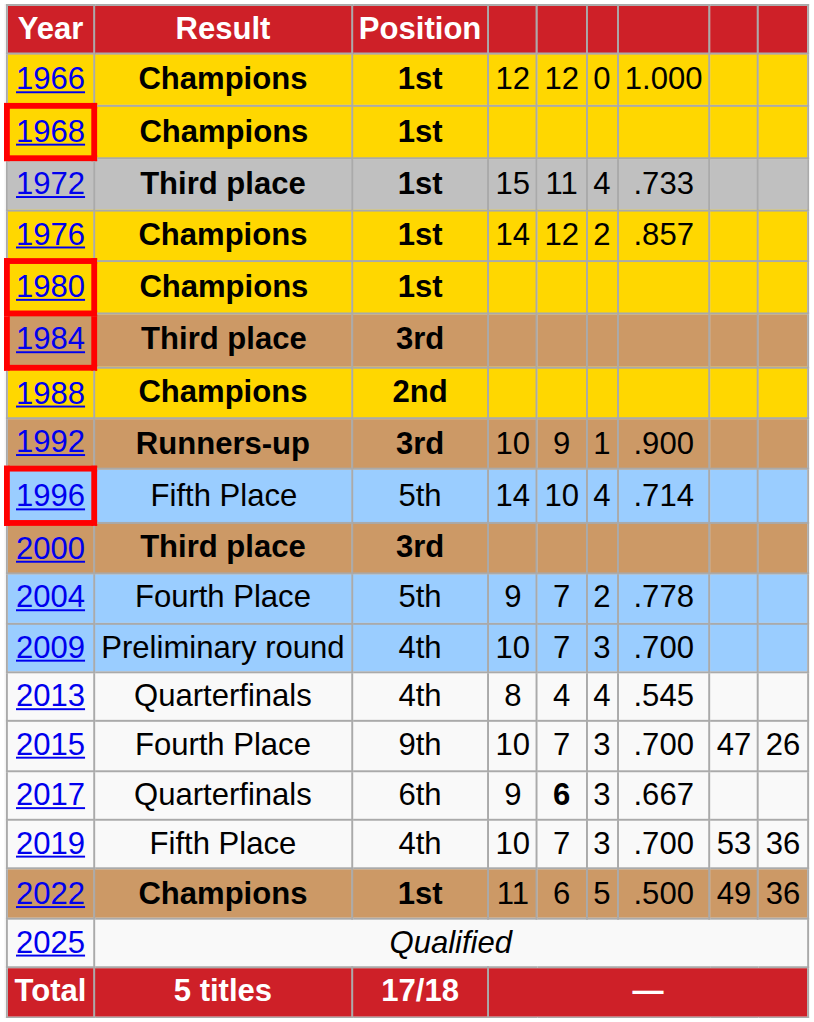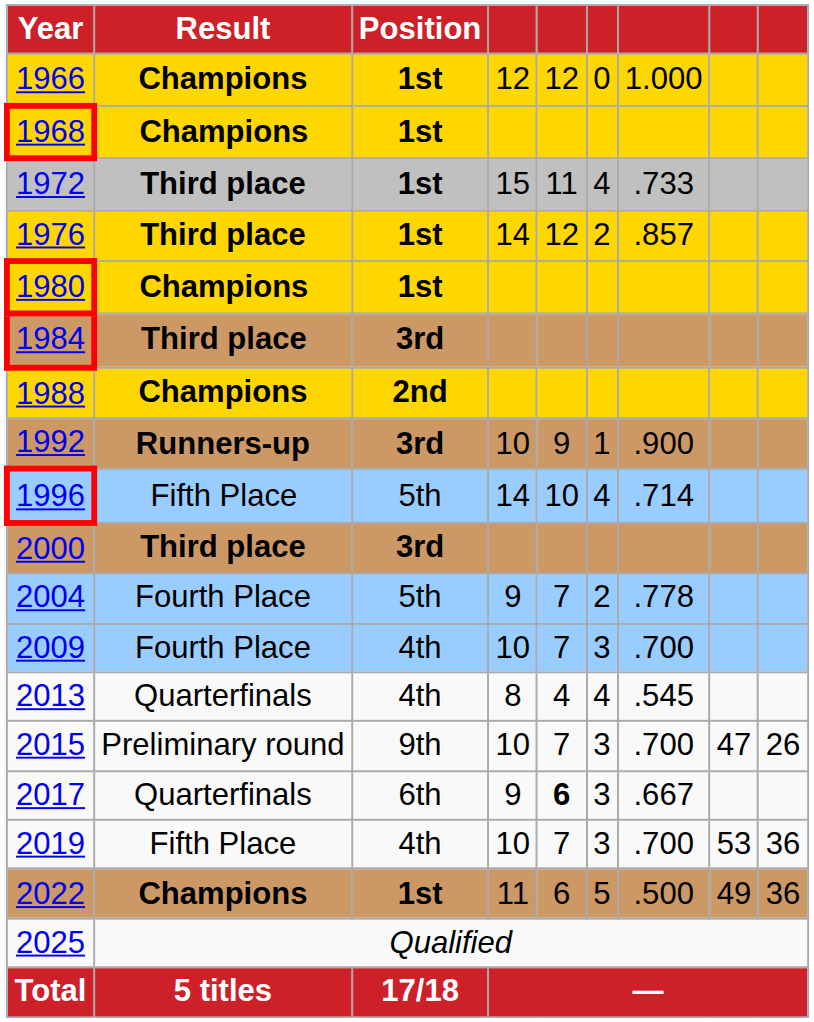1976 | Result: Champions -> Third place
2009 | Result: Preliminary round -> Fourth Place
2015 | Result: Fourth Place -> Preliminary round
